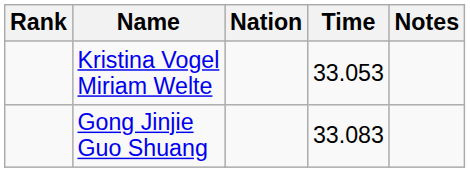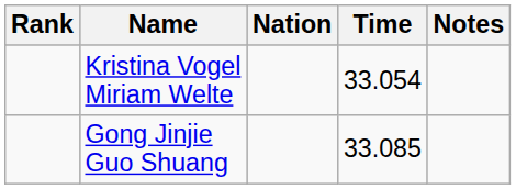Kristina Vogel Miriam Welte | Time: 33.053 -> 33.054
Gong Jinjie Guo Shuang | Time: 33.083 -> 33.085
